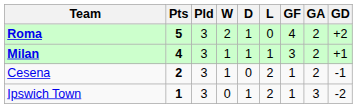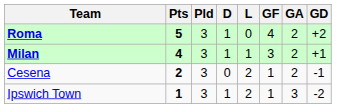- column: W | 2 | 1 | 1 | 0
